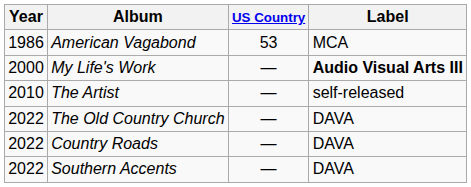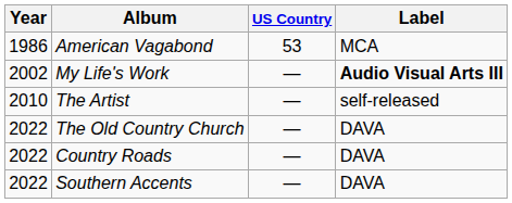My Life's Work | Year: 2000 -> 2002
